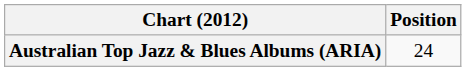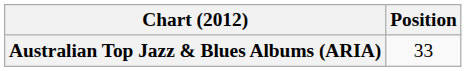Australian Top Jazz & Blues Albums (ARIA) | Position: 24 -> 33
